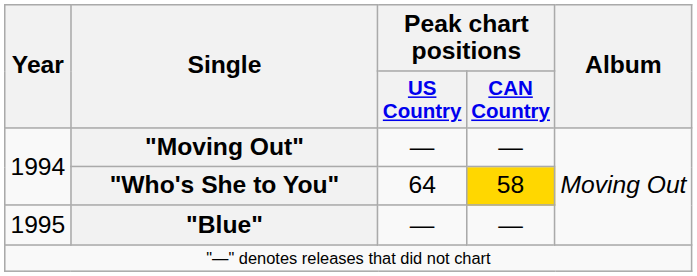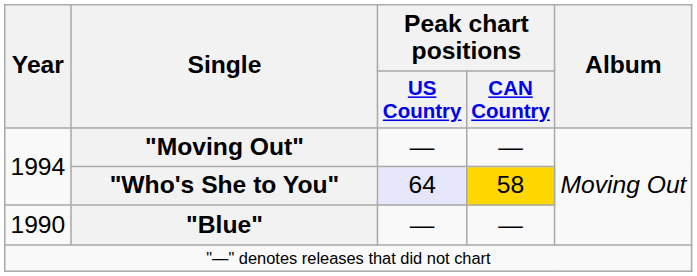"Who's She to You" | Peak chart positions / US Country: no background -> lavender background
"Blue" | Year: 1995 -> 1990
